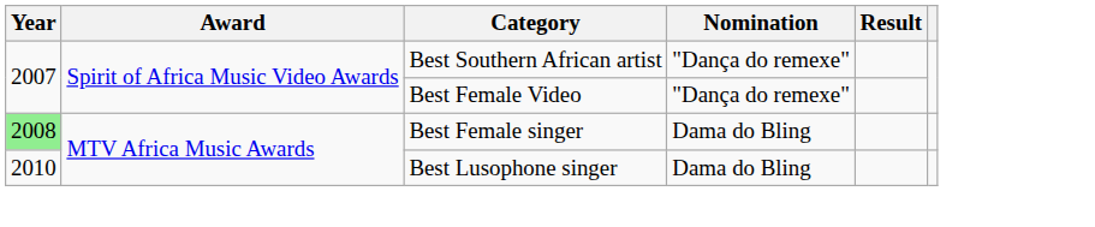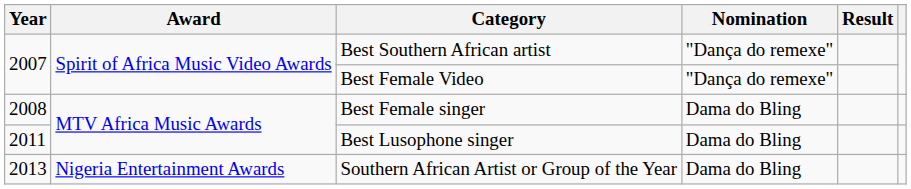Best Female singer | Year: lightgreen background -> no background
Best Lusophone singer | Year: 2010 -> 2011
+ row: 2013 | Nigeria Entertainment Awards | Southern African Artist or Group of the Year | Dama do Bling
